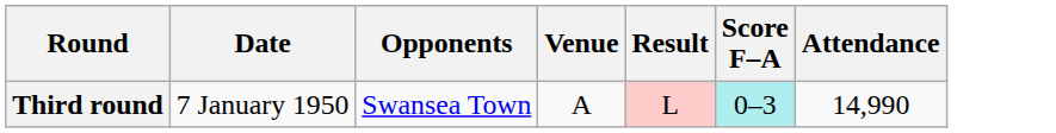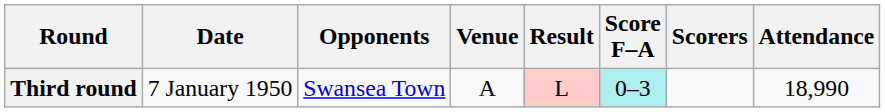+ column: Scorers
Third round | Attendance: 14,990 -> 18,990
